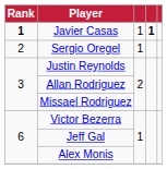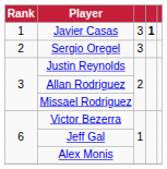Javier Casas | Rank: bold -> normal
Javier Casas | column 3: 1 -> 3
Sergio Oregel | column 3: 1 -> 3
